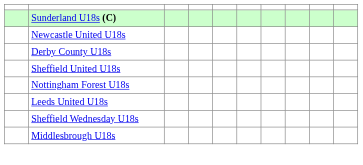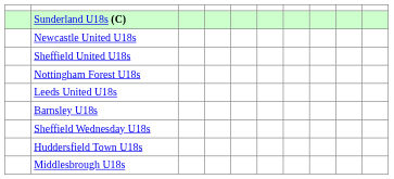- row: Derby County U18s
+ row: Barnsley U18s
+ row: Huddersfield Town U18s
